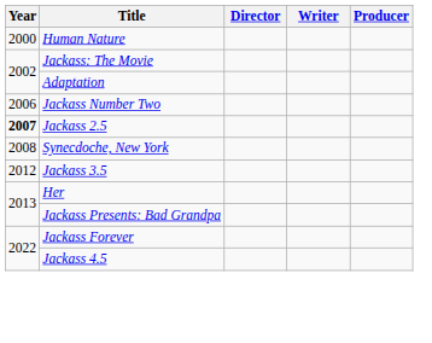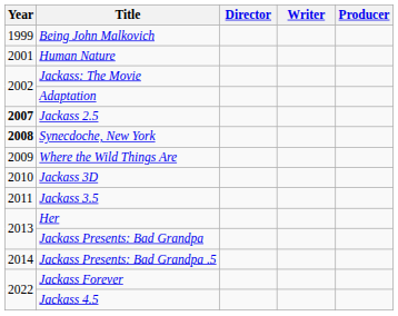+ row: 1999 | Being John Malkovich
Human Nature | Year: 2000 -> 2001
- row: 2006 | Jackass Number Two
Synecdoche, New York | Year: normal -> bold
+ row: 2009 | Where the Wild Things Are
+ row: 2010 | Jackass 3D
Jackass 3.5 | Year: 2012 -> 2011
+ row: 2014 | Jackass Presents: Bad Grandpa .5
